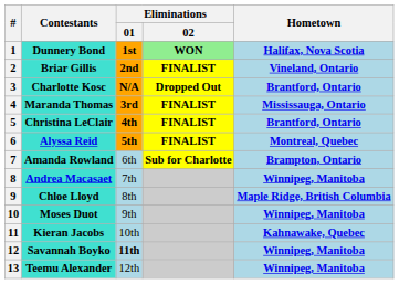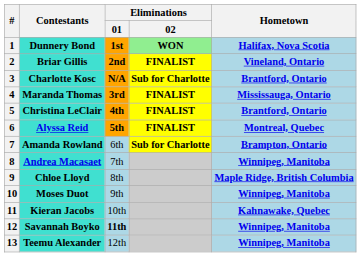3 | Eliminations / 02: Dropped Out -> Sub for Charlotte
